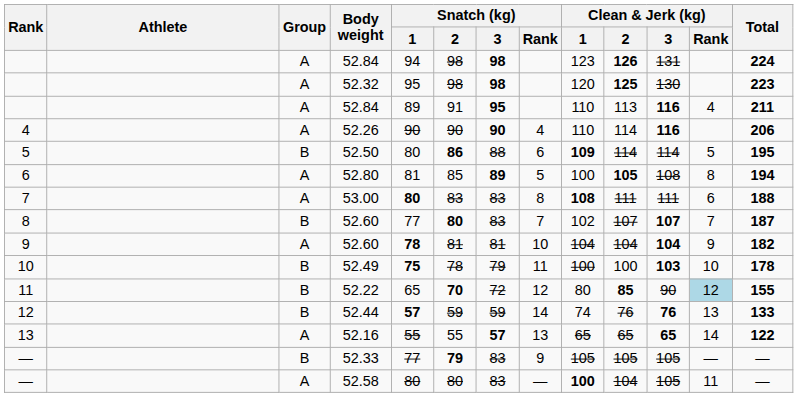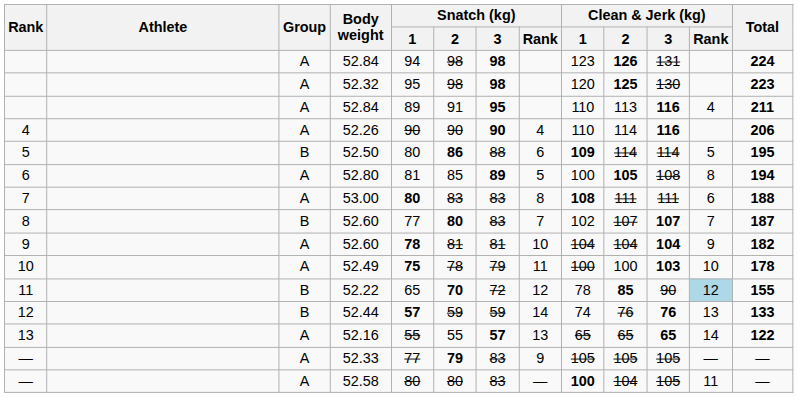52.49 | Group: B -> A
52.22 | Clean & Jerk (kg) / 1: 80 -> 78
52.33 | Group: B -> A
